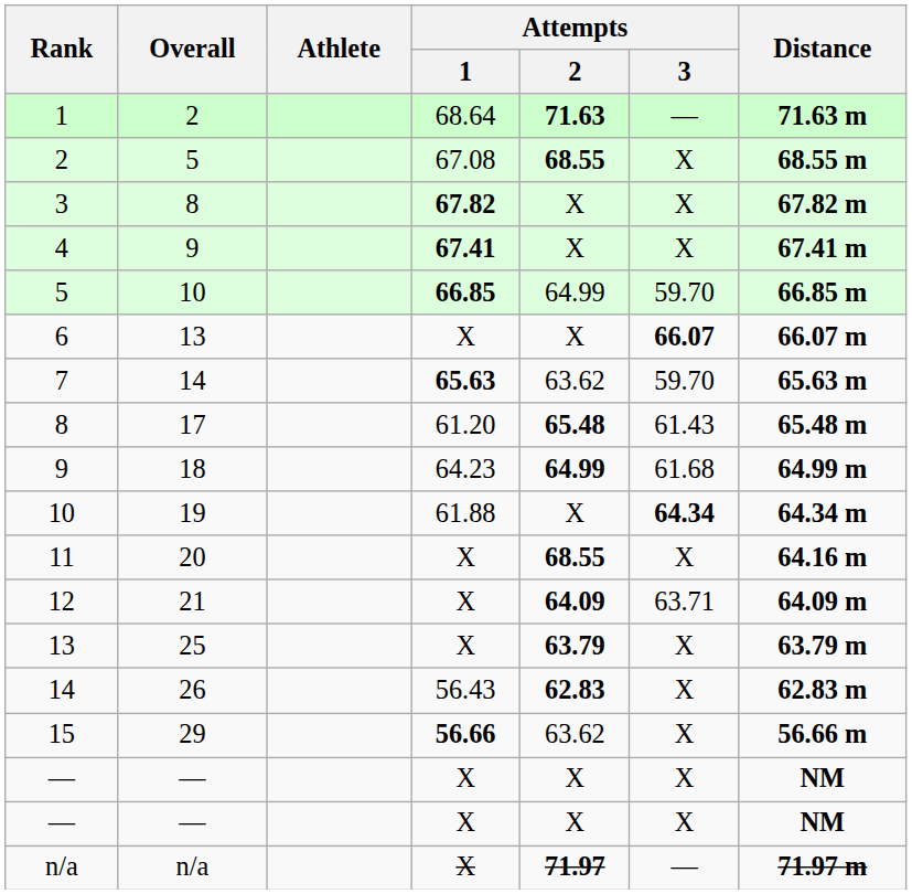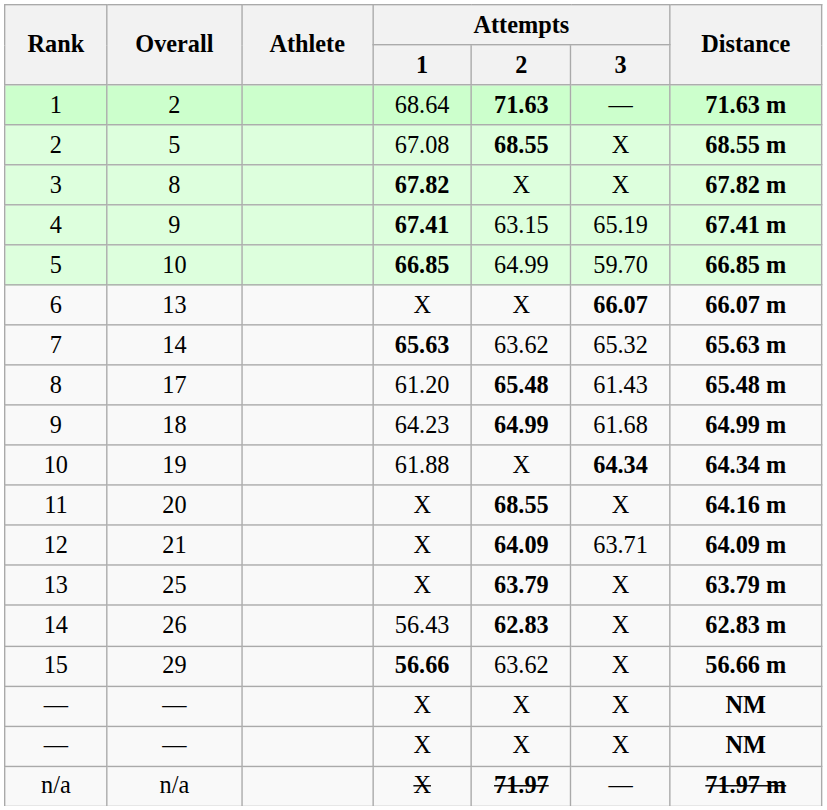4 | Attempts / 2: X -> 63.15
4 | Attempts / 3: X -> 65.19
7 | Attempts / 3: 59.70 -> 65.32
